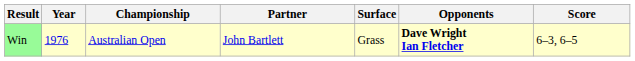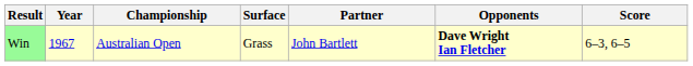columns swapped: Surface <-> Partner
Win | Year: 1976 -> 1967
